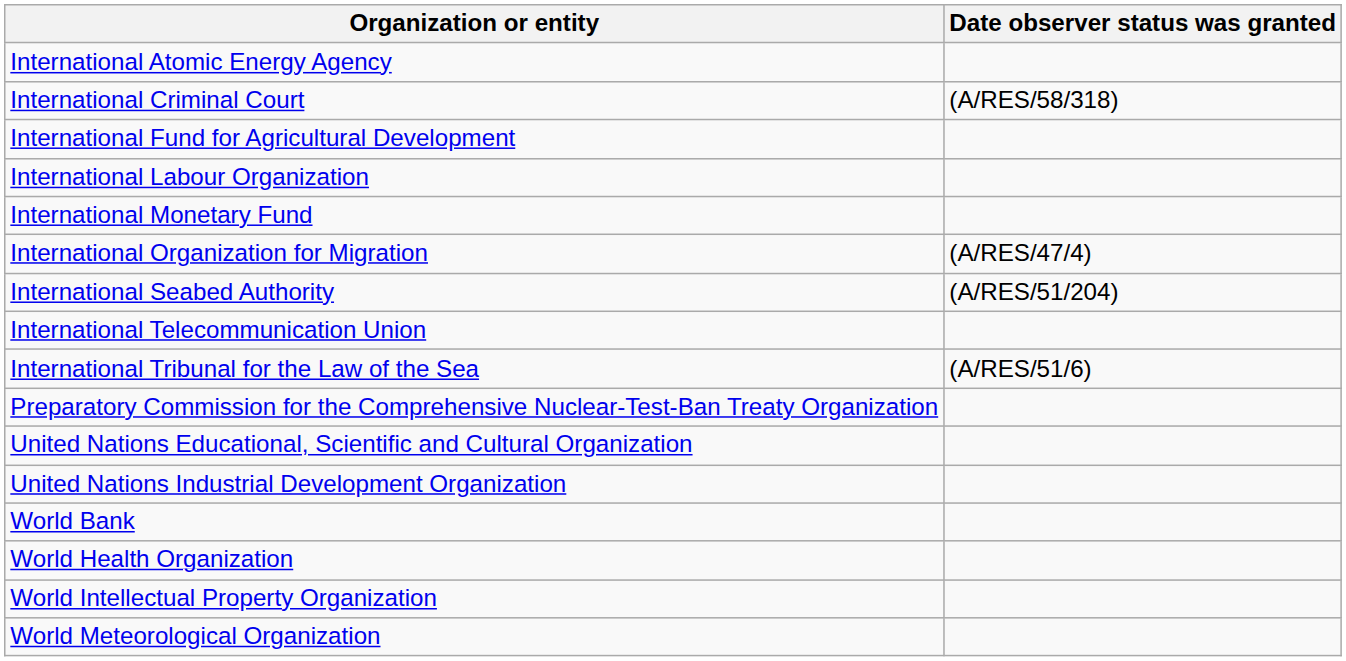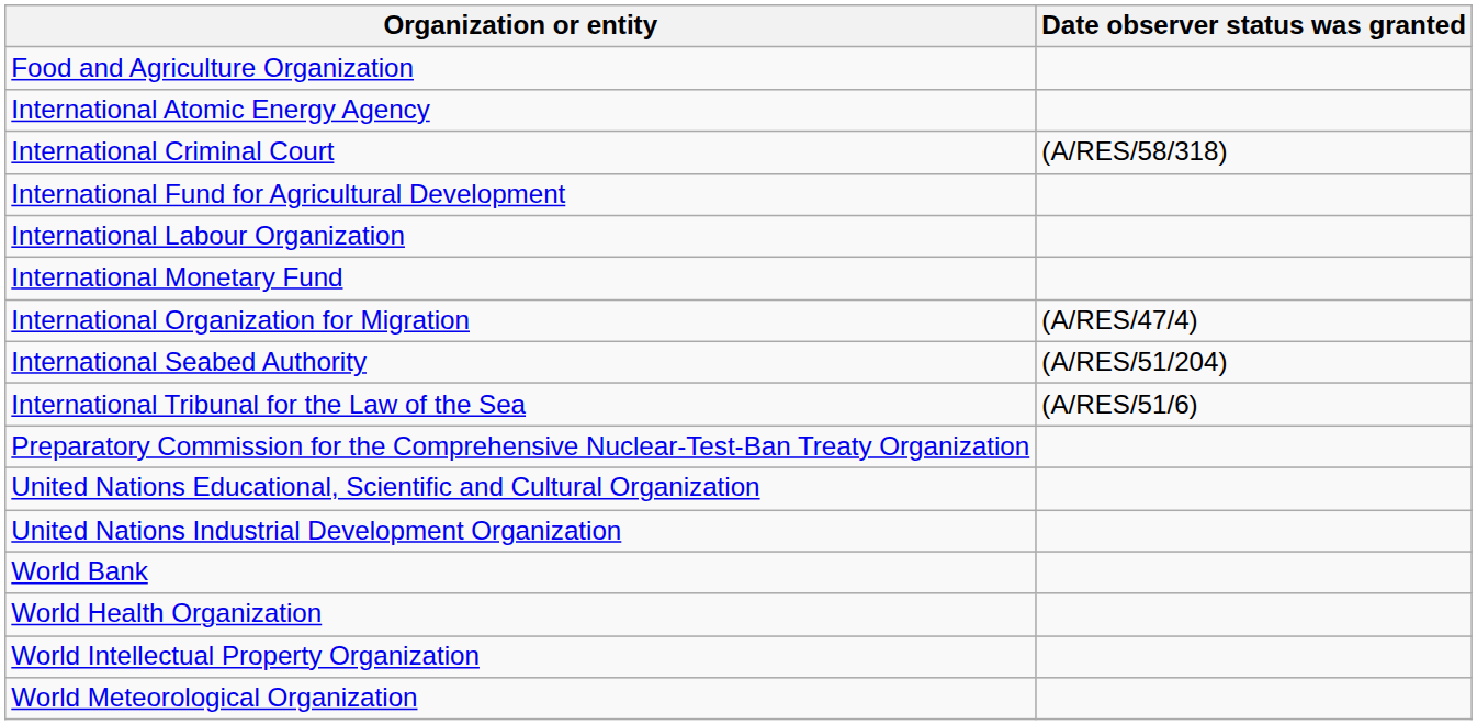+ row: Food and Agriculture Organization
- row: International Telecommunication Union
